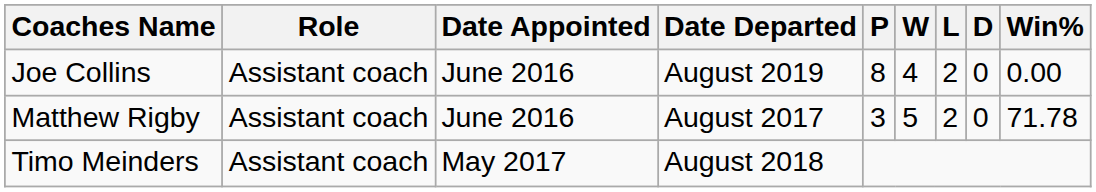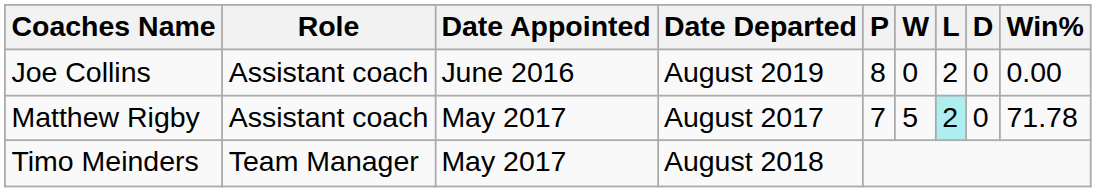Joe Collins | W: 4 -> 0
Matthew Rigby | Date Appointed: June 2016 -> May 2017
Matthew Rigby | P: 3 -> 7
Matthew Rigby | L: no background -> paleturquoise background
Timo Meinders | Role: Assistant coach -> Team Manager
